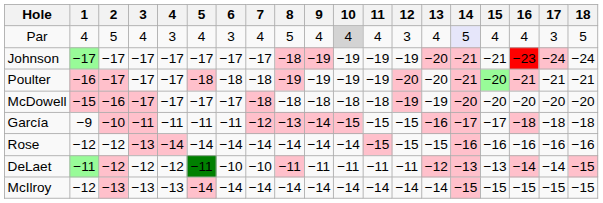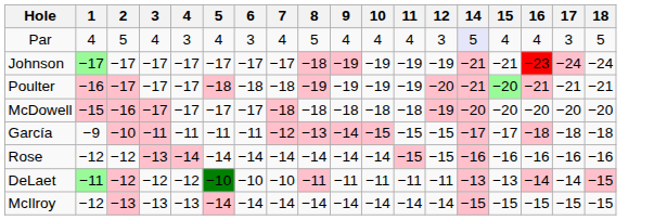- column: 13 | 4 | −20 | −20 | −19 | −16 | −15 | −12 | −14
Par | 10: lightgrey background -> no background
DeLaet | 5: −11 -> −10
